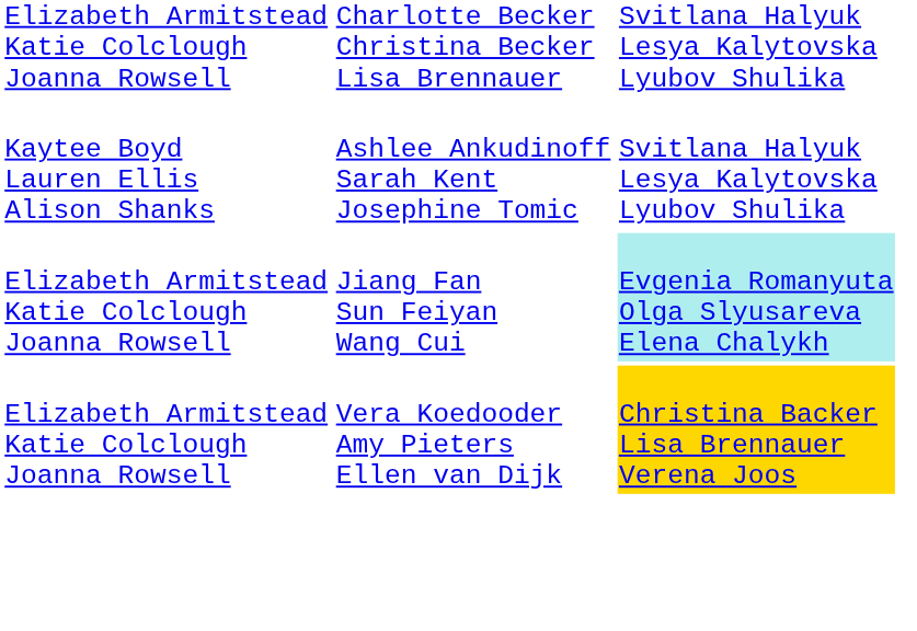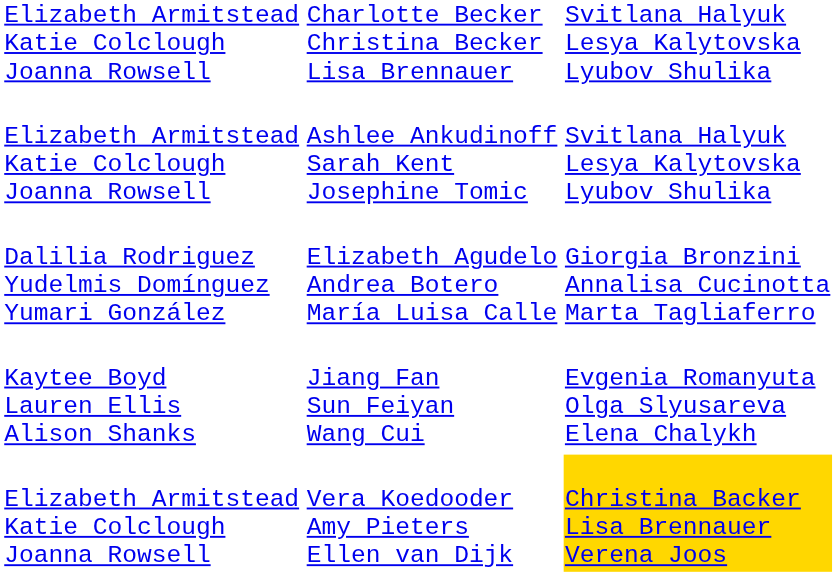Ashlee Ankudinoff Sarah Kent Josephine Tomic | column 2: Kaytee Boyd Lauren Ellis Alison Shanks -> Elizabeth Armitstead Katie Colclough Joanna Rowsell
+ row: Dalilia Rodriguez Yudelmis Domínguez Yumari González | Elizabeth Agudelo Andrea Botero María Luisa Calle | Giorgia Bronzini Annalisa Cucinotta Marta Tagliaferro
Jiang Fan Sun Feiyan Wang Cui | column 2: Elizabeth Armitstead Katie Colclough Joanna Rowsell -> Kaytee Boyd Lauren Ellis Alison Shanks
Jiang Fan Sun Feiyan Wang Cui | column 4: paleturquoise background -> no background
